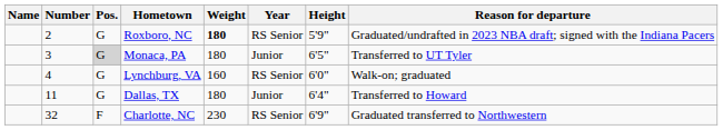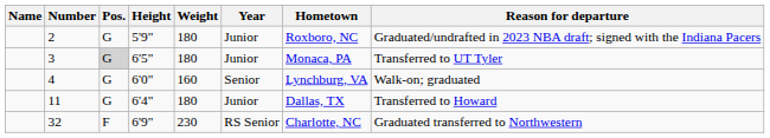columns swapped: Height <-> Hometown
2 | Weight: bold -> normal
2 | Year: RS Senior -> Junior
4 | Year: RS Senior -> Senior
